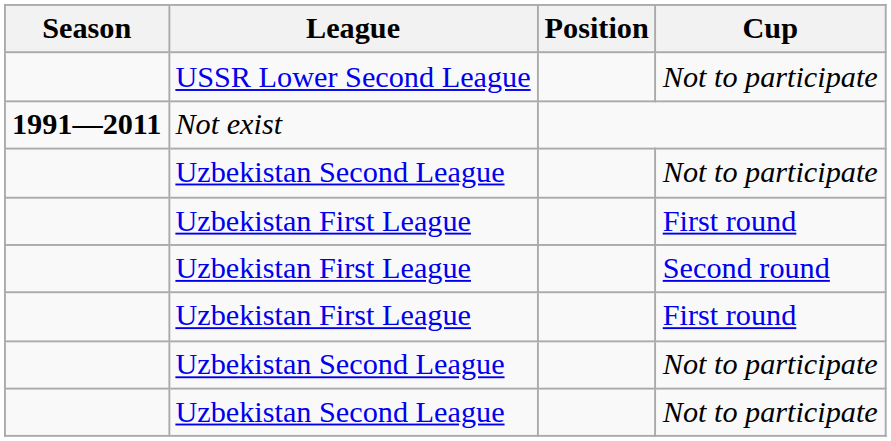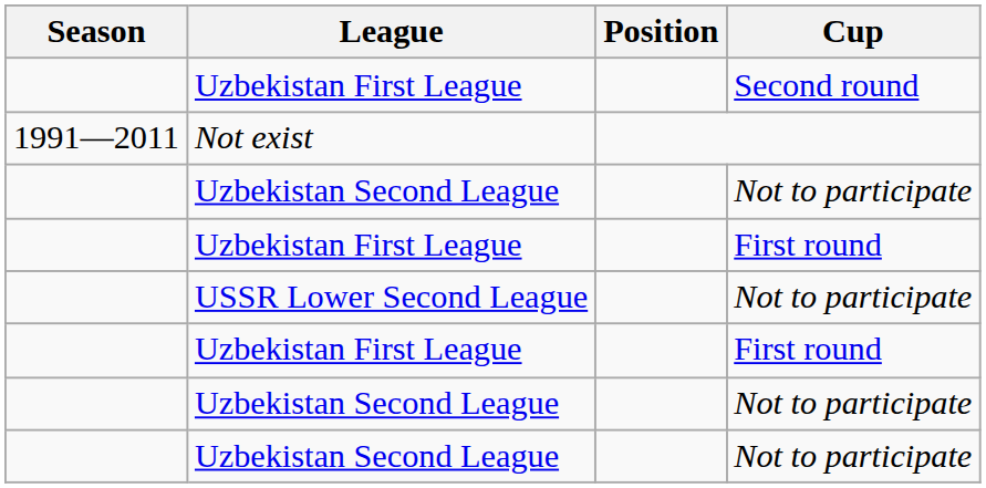rows swapped: USSR Lower Second League <-> Uzbekistan First League / Second round
Not exist | Season: bold -> normal
